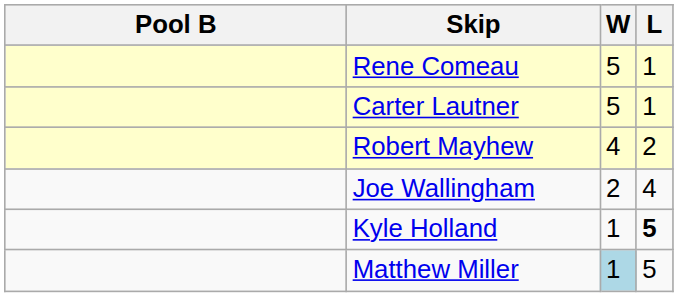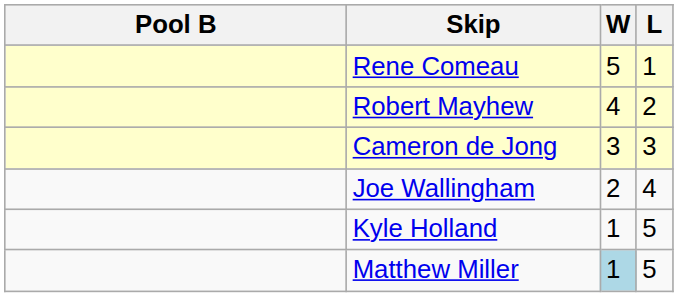- row: Carter Lautner | 5 | 1
+ row: Cameron de Jong | 3 | 3
Kyle Holland | L: bold -> normal
